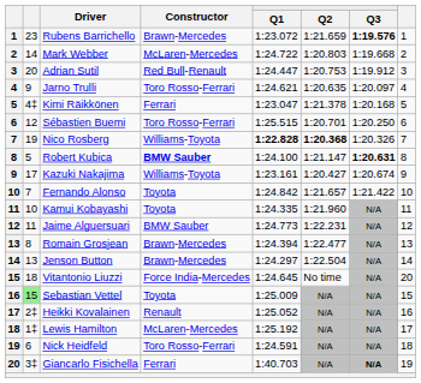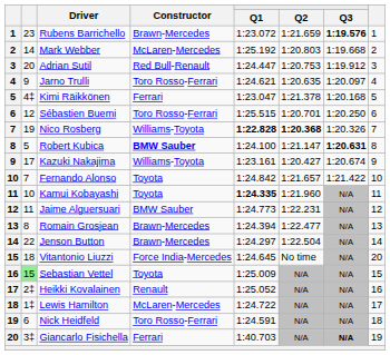Mark Webber | Q1: 1:24.722 -> 1:25.192
Kamui Kobayashi | Q1: normal -> bold
Jenson Button | column 2: 13 -> 22
Lewis Hamilton | Q1: 1:25.192 -> 1:24.722
